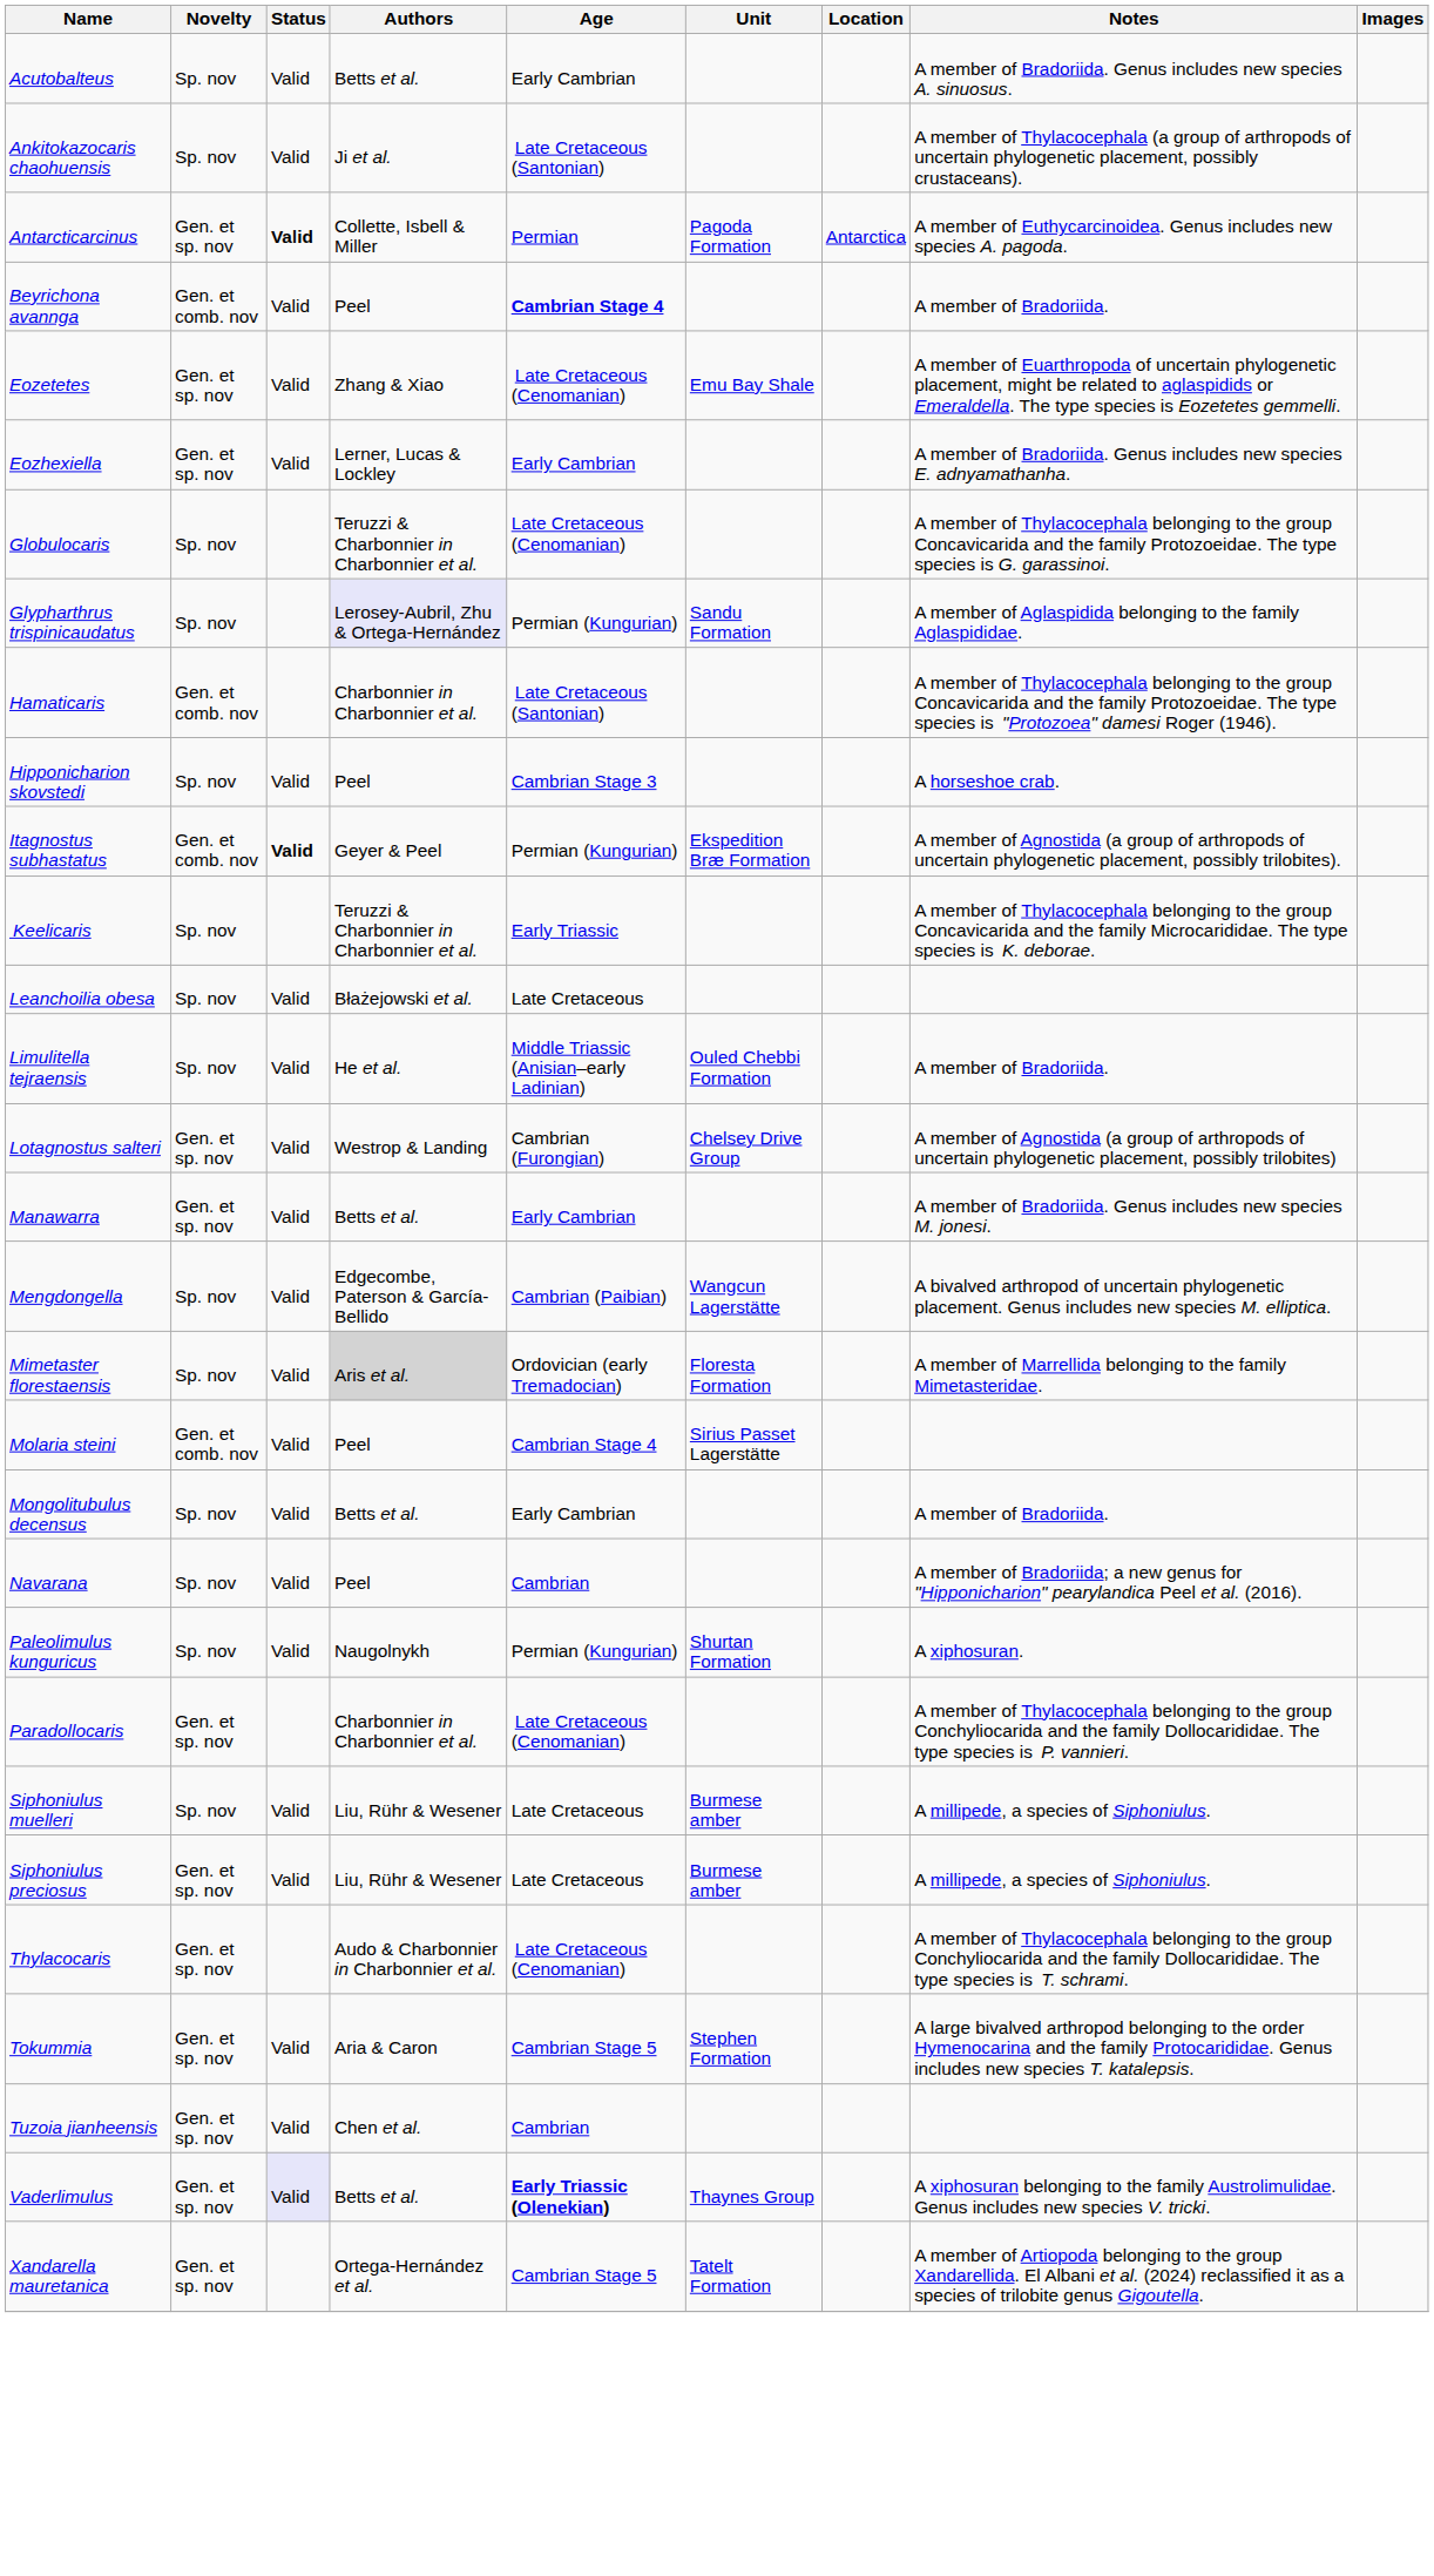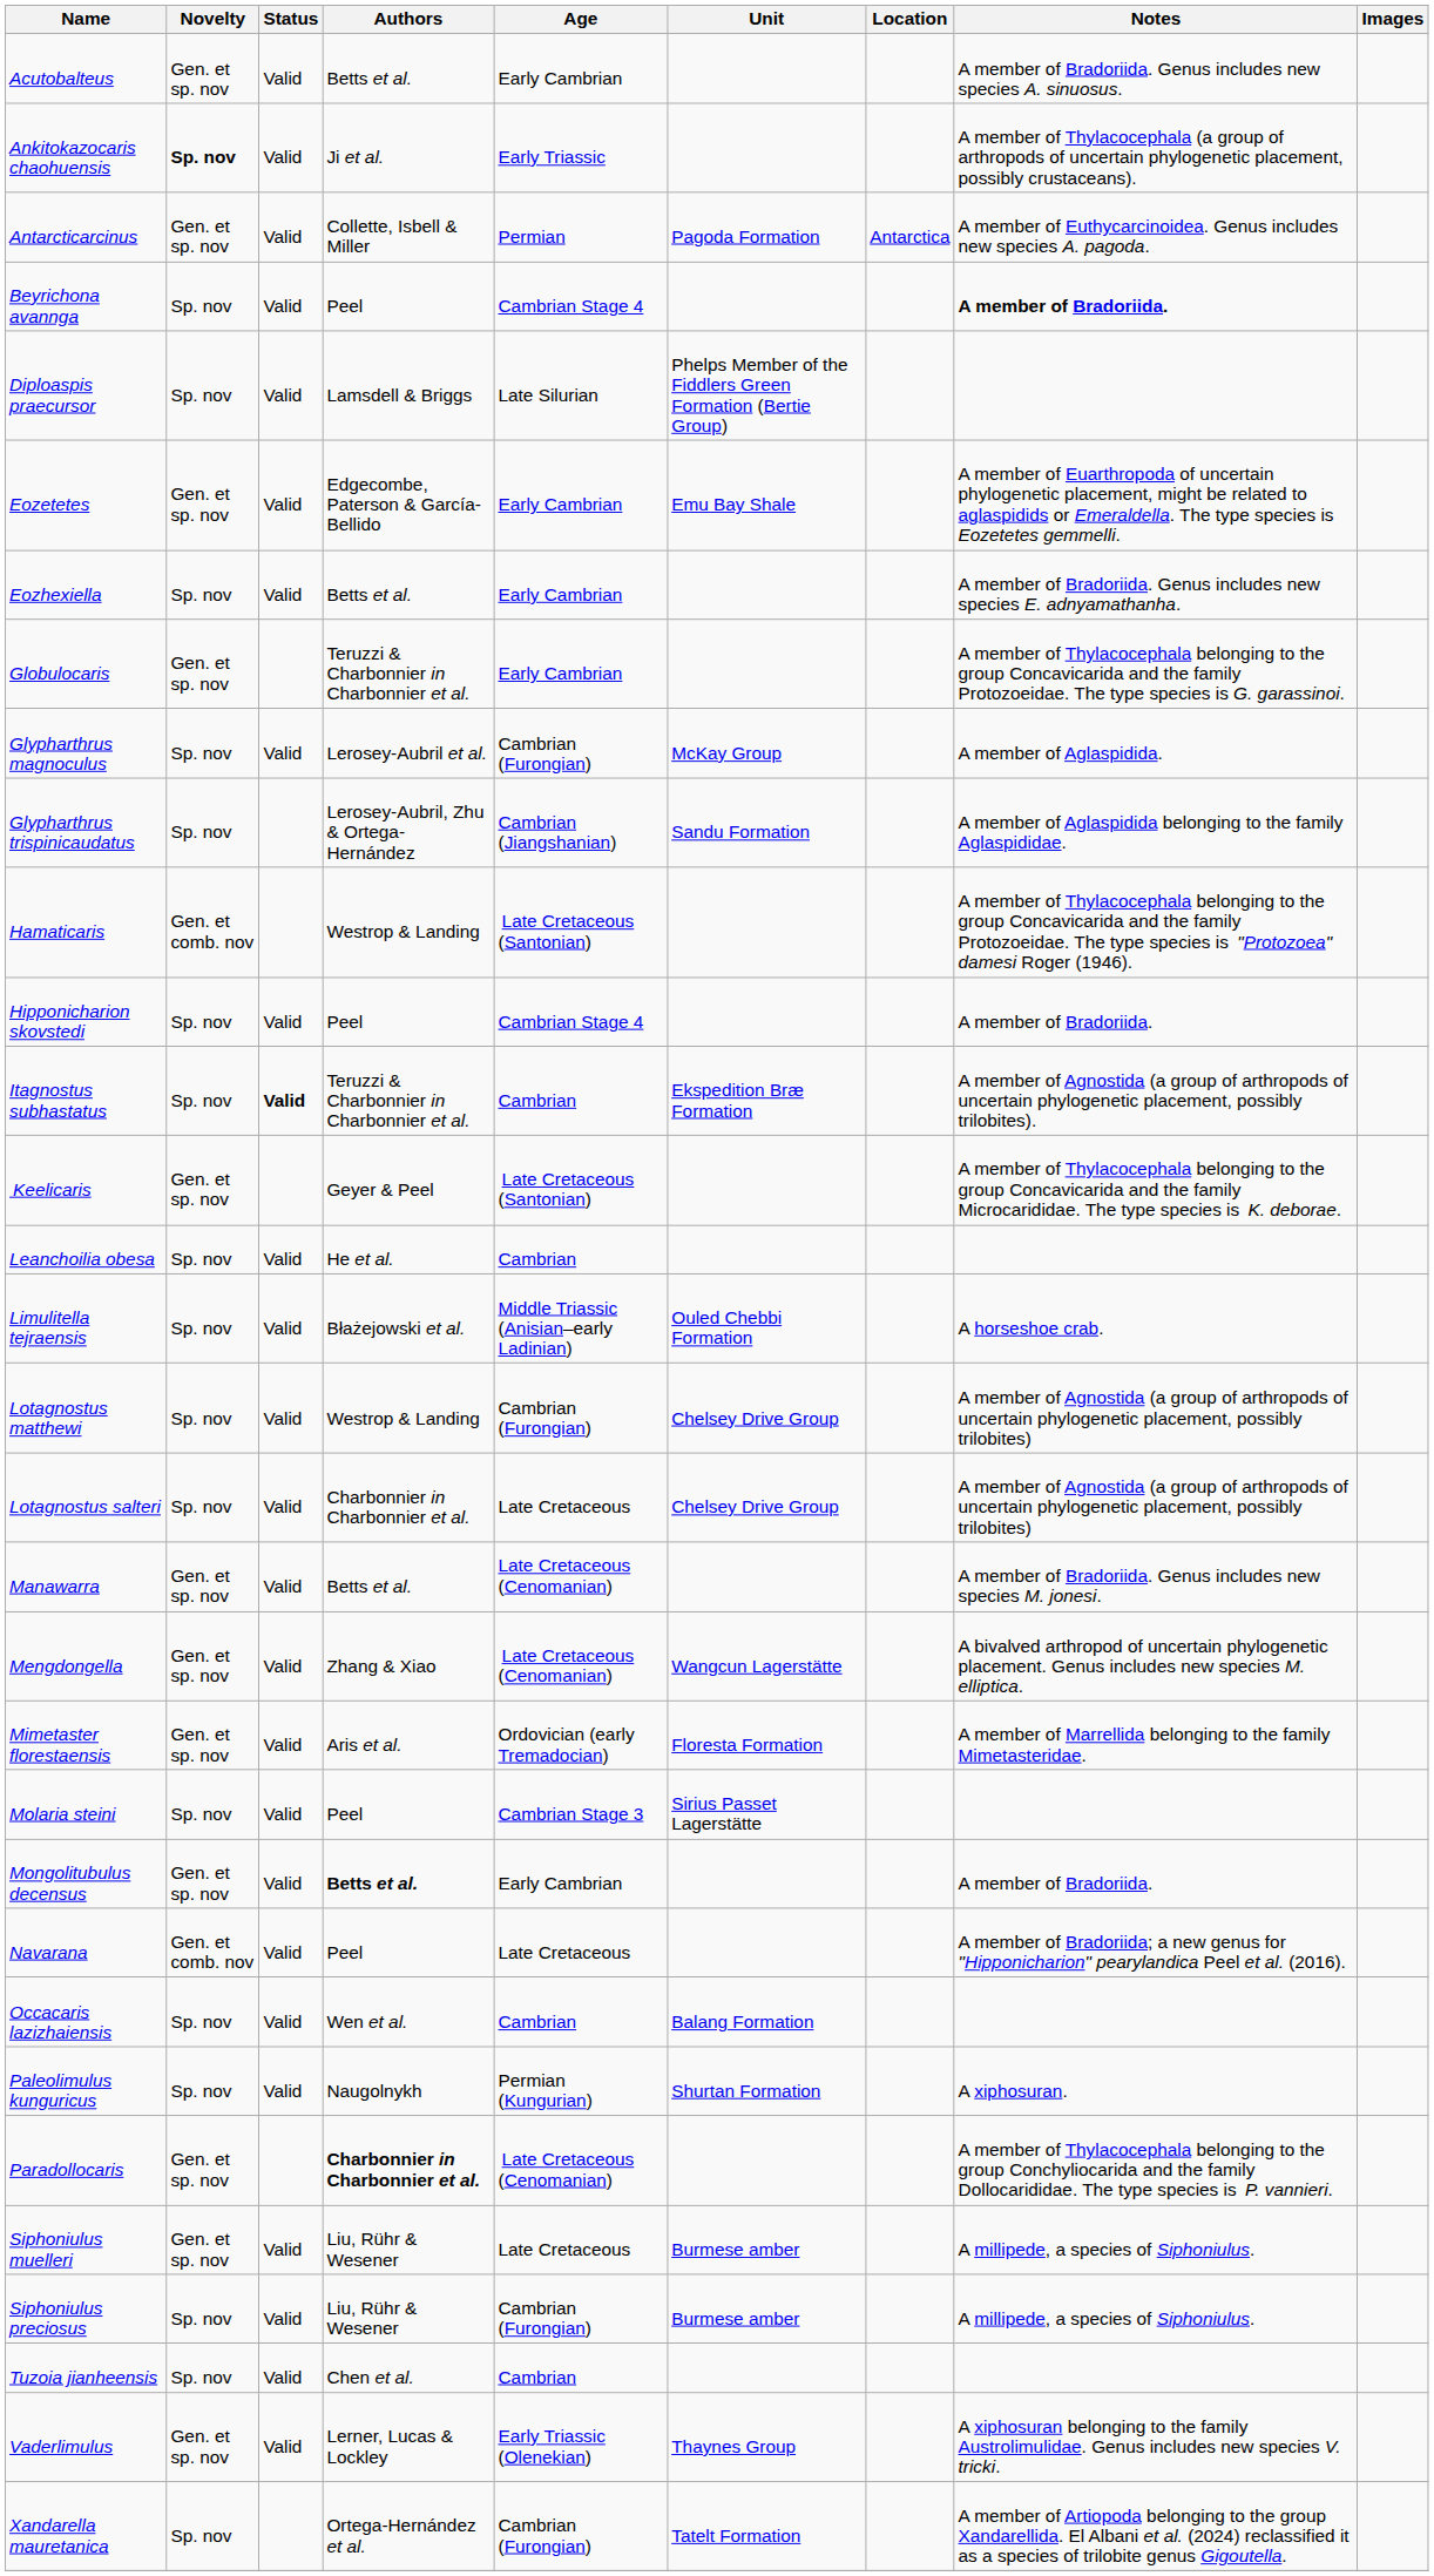Acutobalteus | Novelty: Sp. nov -> Gen. et sp. nov
Ankitokazocaris chaohuensis | Novelty: normal -> bold
Ankitokazocaris chaohuensis | Age: Late Cretaceous (Santonian) -> Early Triassic
Antarcticarcinus | Status: bold -> normal
Beyrichona avannga | Novelty: Gen. et comb. nov -> Sp. nov
Beyrichona avannga | Age: bold -> normal
Beyrichona avannga | Notes: normal -> bold
+ row: Diploaspis praecursor | Sp. nov | Valid | Lamsdell & Briggs | Late Silurian | Phelps Member of the Fiddlers Green Formation (Bertie Group)
Eozetetes | Authors: Zhang & Xiao -> Edgecombe, Paterson & García-Bellido
Eozetetes | Age: Late Cretaceous (Cenomanian) -> Early Cambrian
Eozhexiella | Novelty: Gen. et sp. nov -> Sp. nov
Eozhexiella | Authors: Lerner, Lucas & Lockley -> Betts et al.
Globulocaris | Novelty: Sp. nov -> Gen. et sp. nov
Globulocaris | Age: Late Cretaceous (Cenomanian) -> Early Cambrian
+ row: Glypharthrus magnoculus | Sp. nov | Valid | Lerosey-Aubril et al. | Cambrian (Furongian) | McKay Group | A member of Aglaspidida.
Glypharthrus trispinicaudatus | Authors: lavender background -> no background
Glypharthrus trispinicaudatus | Age: Permian (Kungurian) -> Cambrian (Jiangshanian)
Hamaticaris | Authors: Charbonnier in Charbonnier et al. -> Westrop & Landing
Hipponicharion skovstedi | Age: Cambrian Stage 3 -> Cambrian Stage 4
Hipponicharion skovstedi | Notes: A horseshoe crab. -> A member of Bradoriida.
Itagnostus subhastatus | Novelty: Gen. et comb. nov -> Sp. nov
Itagnostus subhastatus | Authors: Geyer & Peel -> Teruzzi & Charbonnier in Charbonnier et al.
Itagnostus subhastatus | Age: Permian (Kungurian) -> Cambrian
Keelicaris | Novelty: Sp. nov -> Gen. et sp. nov
Keelicaris | Authors: Teruzzi & Charbonnier in Charbonnier et al. -> Geyer & Peel
Keelicaris | Age: Early Triassic -> Late Cretaceous (Santonian)
Leanchoilia obesa | Authors: Błażejowski et al. -> He et al.
Leanchoilia obesa | Age: Late Cretaceous -> Cambrian
Limulitella tejraensis | Authors: He et al. -> Błażejowski et al.
Limulitella tejraensis | Notes: A member of Bradoriida. -> A horseshoe crab.
+ row: Lotagnostus matthewi | Sp. nov | Valid | Westrop & Landing | Cambrian (Furongian) | Chelsey Drive Group | A member of Agnostida (a group of arthropods of uncertain phylogenetic placement, possibly trilobites)
Lotagnostus salteri | Novelty: Gen. et sp. nov -> Sp. nov
Lotagnostus salteri | Authors: Westrop & Landing -> Charbonnier in Charbonnier et al.
Lotagnostus salteri | Age: Cambrian (Furongian) -> Late Cretaceous
Manawarra | Age: Early Cambrian -> Late Cretaceous (Cenomanian)
Mengdongella | Novelty: Sp. nov -> Gen. et sp. nov
Mengdongella | Authors: Edgecombe, Paterson & García-Bellido -> Zhang & Xiao
Mengdongella | Age: Cambrian (Paibian) -> Late Cretaceous (Cenomanian)
Mimetaster florestaensis | Novelty: Sp. nov -> Gen. et sp. nov
Mimetaster florestaensis | Authors: lightgrey background -> no background
Molaria steini | Novelty: Gen. et comb. nov -> Sp. nov
Molaria steini | Age: Cambrian Stage 4 -> Cambrian Stage 3
Mongolitubulus decensus | Novelty: Sp. nov -> Gen. et sp. nov
Mongolitubulus decensus | Authors: normal -> bold
Navarana | Novelty: Sp. nov -> Gen. et comb. nov
Navarana | Age: Cambrian -> Late Cretaceous
+ row: Occacaris lazizhaiensis | Sp. nov | Valid | Wen et al. | Cambrian | Balang Formation
Paradollocaris | Authors: normal -> bold
Siphoniulus muelleri | Novelty: Sp. nov -> Gen. et sp. nov
Siphoniulus preciosus | Novelty: Gen. et sp. nov -> Sp. nov
Siphoniulus preciosus | Age: Late Cretaceous -> Cambrian (Furongian)
- row: Thylacocaris | Gen. et sp. nov | Audo & Charbonnier in Charbonnier et al. | Late Cretaceous (Cenomanian) | A member of Thylacocephala belonging to the group Conchyliocarida and the family Dollocarididae. The type species is T. schrami.
- row: Tokummia | Gen. et sp. nov | Valid | Aria & Caron | Cambrian Stage 5 | Stephen Formation | A large bivalved arthropod belonging to the order Hymenocarina and the family Protocarididae. Genus includes new species T. katalepsis.
Tuzoia jianheensis | Novelty: Gen. et sp. nov -> Sp. nov
Vaderlimulus | Status: lavender background -> no background
Vaderlimulus | Authors: Betts et al. -> Lerner, Lucas & Lockley
Vaderlimulus | Age: bold -> normal
Xandarella mauretanica | Novelty: Gen. et sp. nov -> Sp. nov
Xandarella mauretanica | Age: Cambrian Stage 5 -> Cambrian (Furongian)
